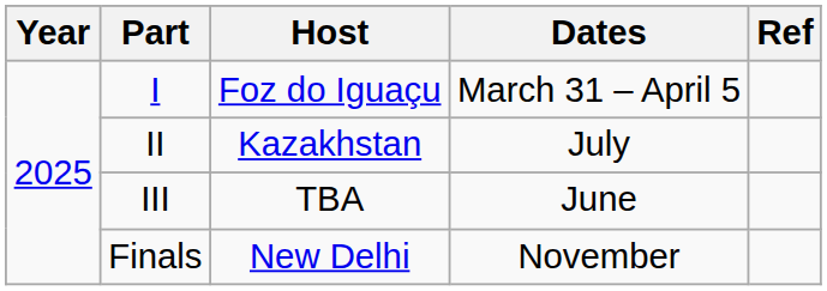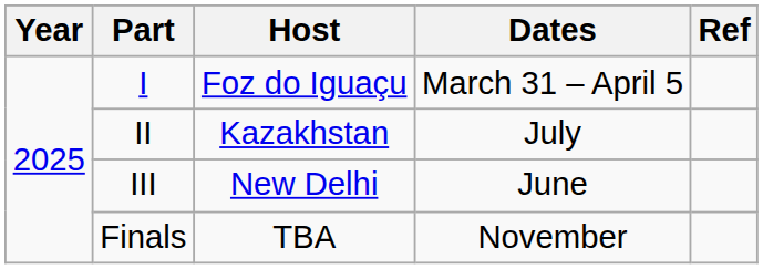III | Host: TBA -> New Delhi
Finals | Host: New Delhi -> TBA
